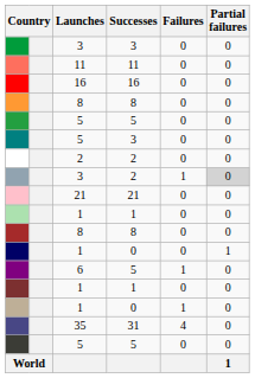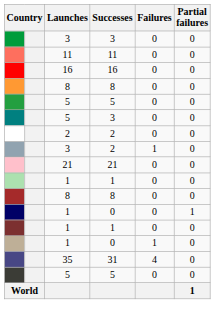3 / 2 | Partial failures: lightgrey background -> no background
- row: 6 | 5 | 1 | 0
